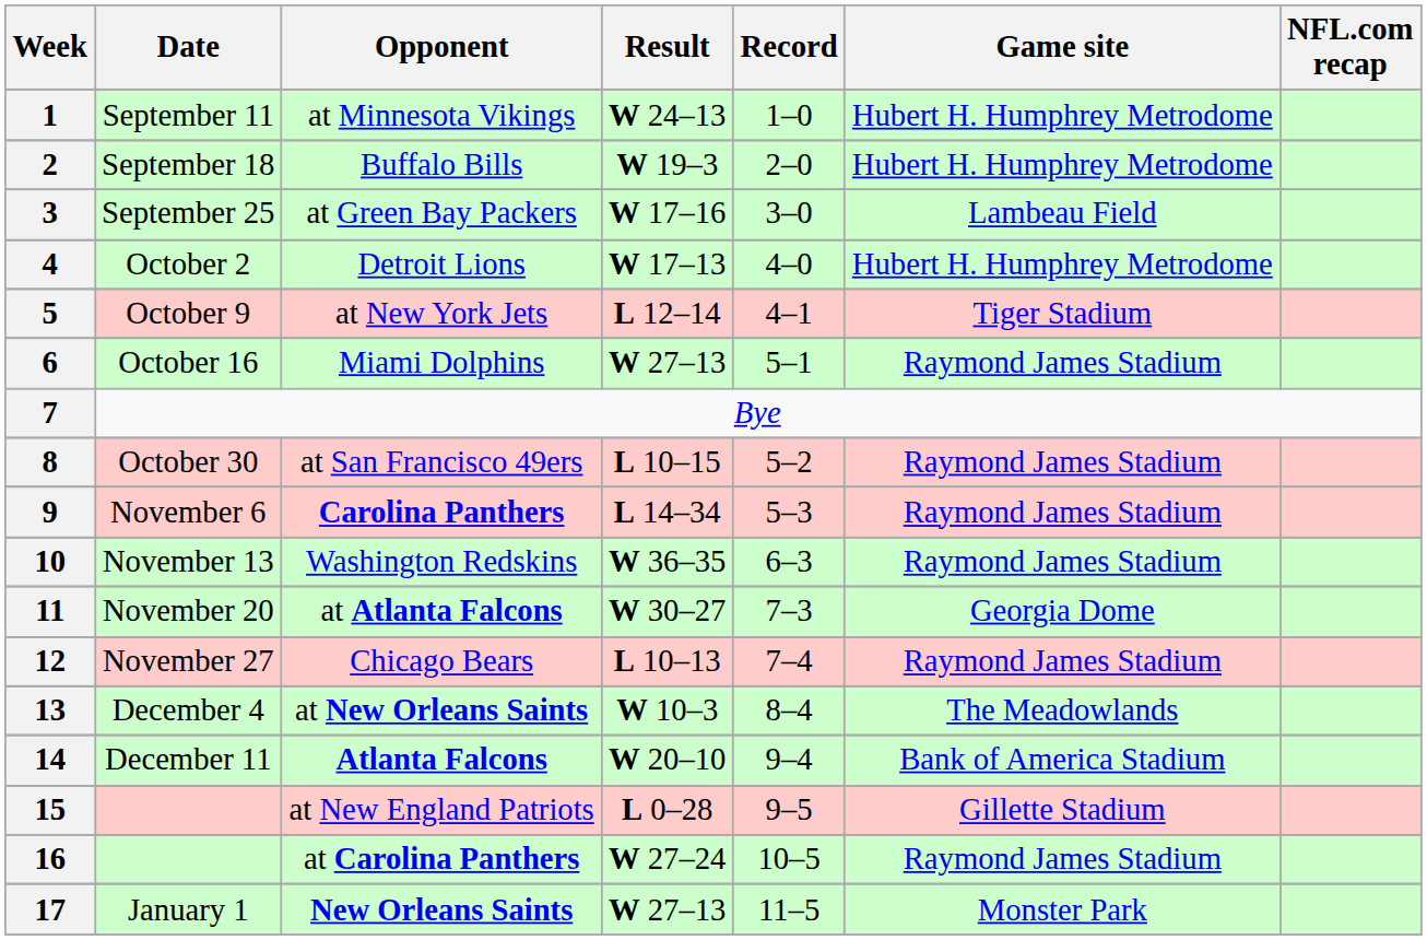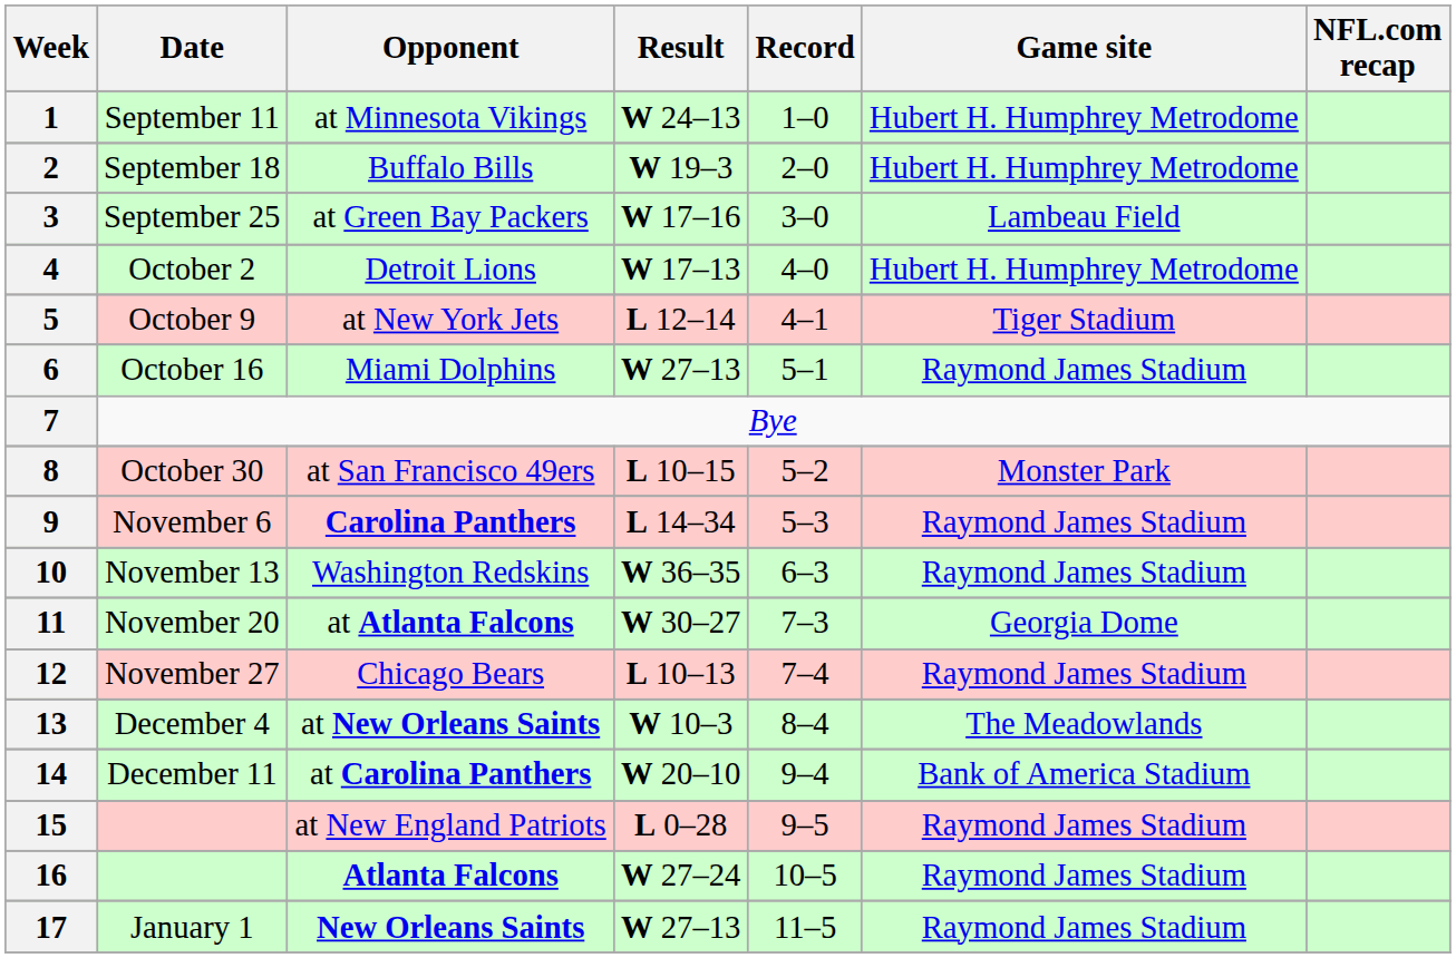8 | Game site: Raymond James Stadium -> Monster Park
14 | Opponent: Atlanta Falcons -> at Carolina Panthers
15 | Game site: Gillette Stadium -> Raymond James Stadium
16 | Opponent: at Carolina Panthers -> Atlanta Falcons
17 | Game site: Monster Park -> Raymond James Stadium
